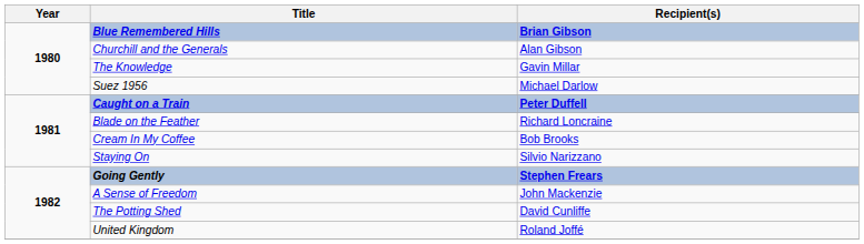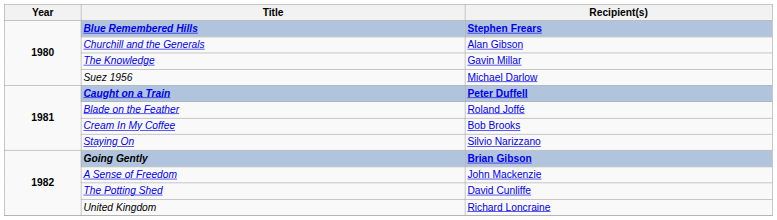Blue Remembered Hills | Recipient(s): Brian Gibson -> Stephen Frears
Blade on the Feather | Recipient(s): Richard Loncraine -> Roland Joffé
Going Gently | Recipient(s): Stephen Frears -> Brian Gibson
United Kingdom | Recipient(s): Roland Joffé -> Richard Loncraine
